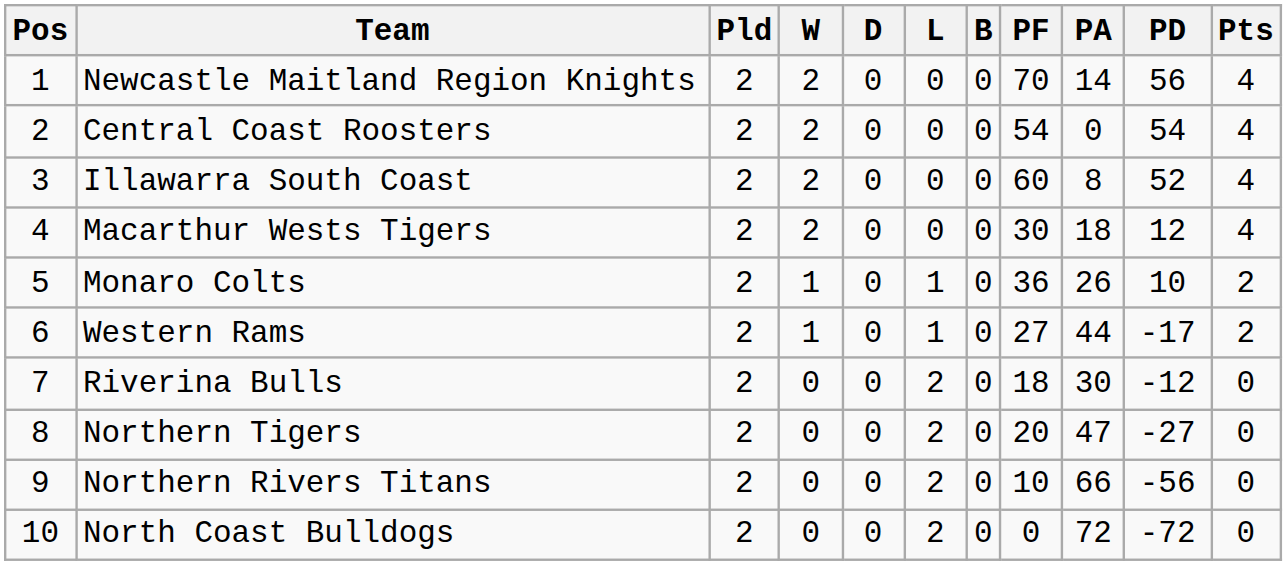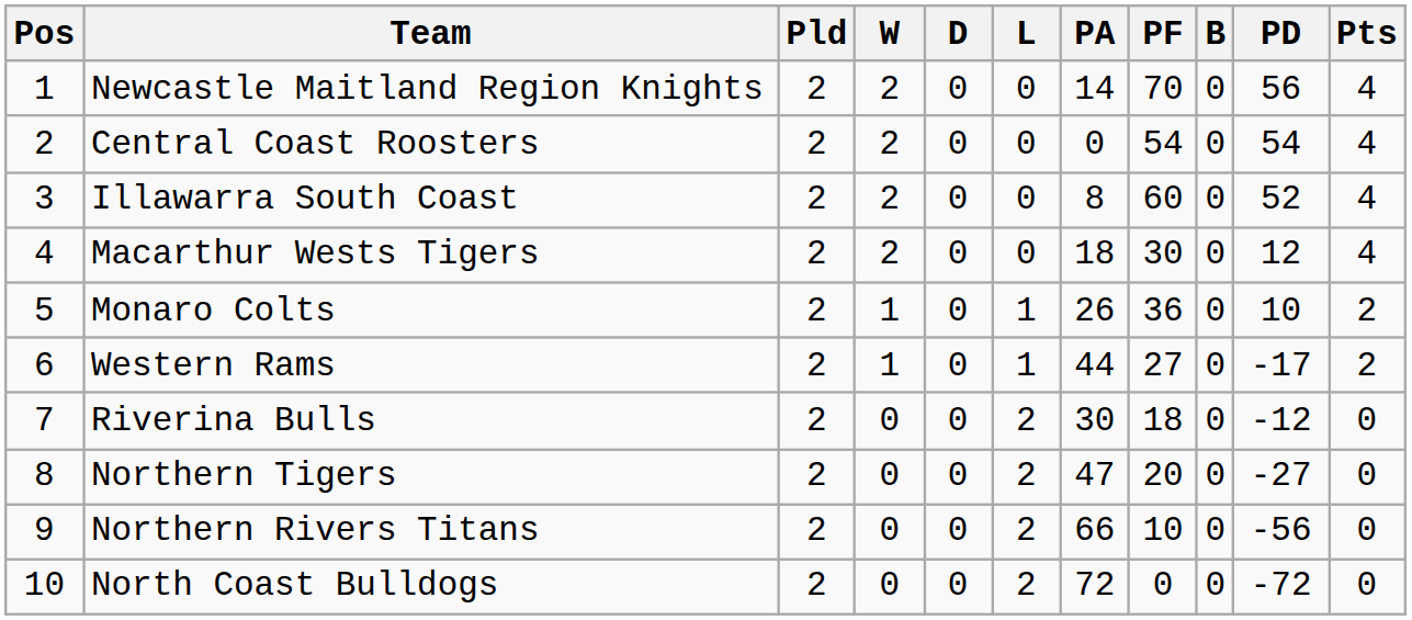columns swapped: B <-> PA
